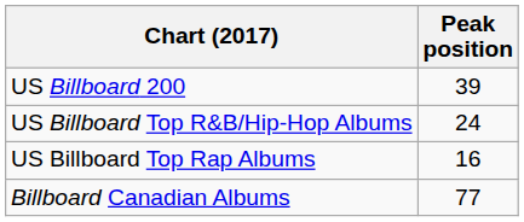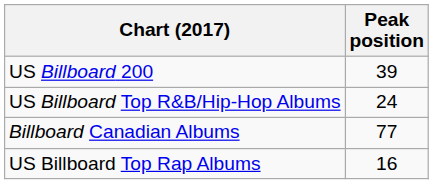rows swapped: US Billboard Top Rap Albums <-> Billboard Canadian Albums
